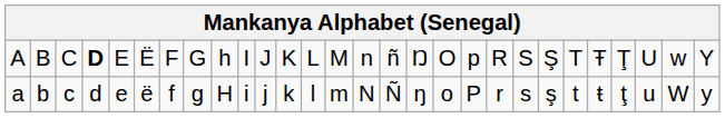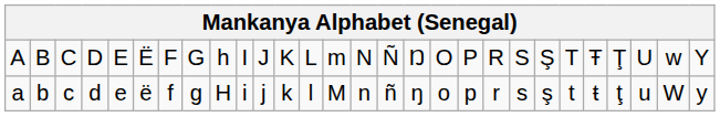A | column 4: bold -> normal
A | column 14: M -> m
A | column 15: n -> N
A | column 16: ñ -> Ñ
A | column 19: p -> P
a | column 14: m -> M
a | column 15: N -> n
a | column 16: Ñ -> ñ
a | column 19: P -> p
